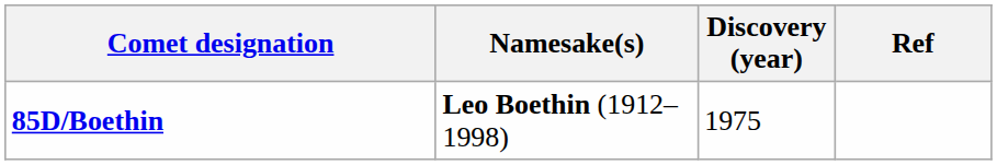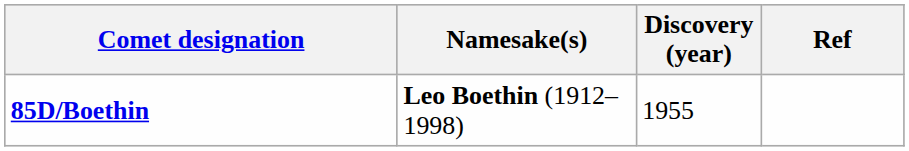85D/Boethin | Discovery (year): 1975 -> 1955
